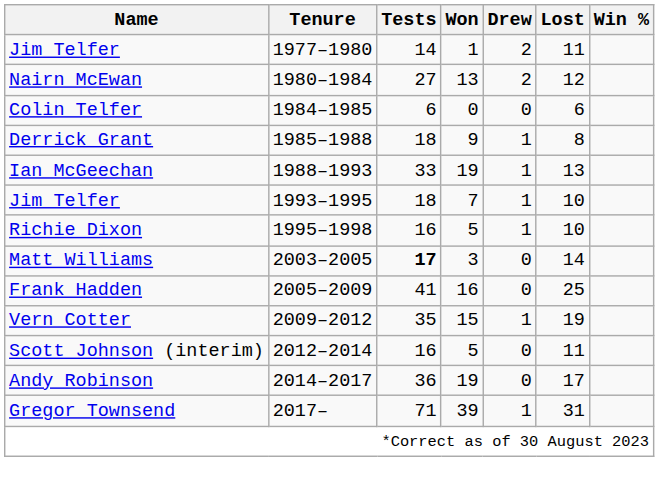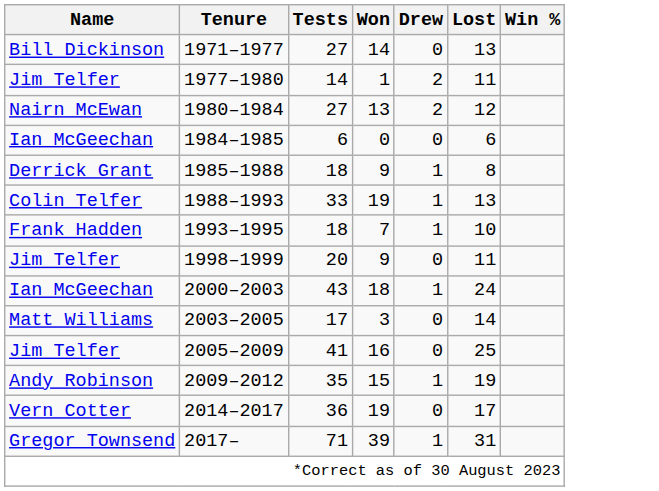+ row: Bill Dickinson | 1971–1977 | 27 | 14 | 0 | 13
1984–1985 | Name: Colin Telfer -> Ian McGeechan
1988–1993 | Name: Ian McGeechan -> Colin Telfer
1993–1995 | Name: Jim Telfer -> Frank Hadden
- row: Richie Dixon | 1995–1998 | 16 | 5 | 1 | 10
+ row: Jim Telfer | 1998–1999 | 20 | 9 | 0 | 11
+ row: Ian McGeechan | 2000–2003 | 43 | 18 | 1 | 24
2003–2005 | Tests: bold -> normal
2005–2009 | Name: Frank Hadden -> Jim Telfer
2009–2012 | Name: Vern Cotter -> Andy Robinson
- row: Scott Johnson (interim) | 2012–2014 | 16 | 5 | 0 | 11
2014–2017 | Name: Andy Robinson -> Vern Cotter
